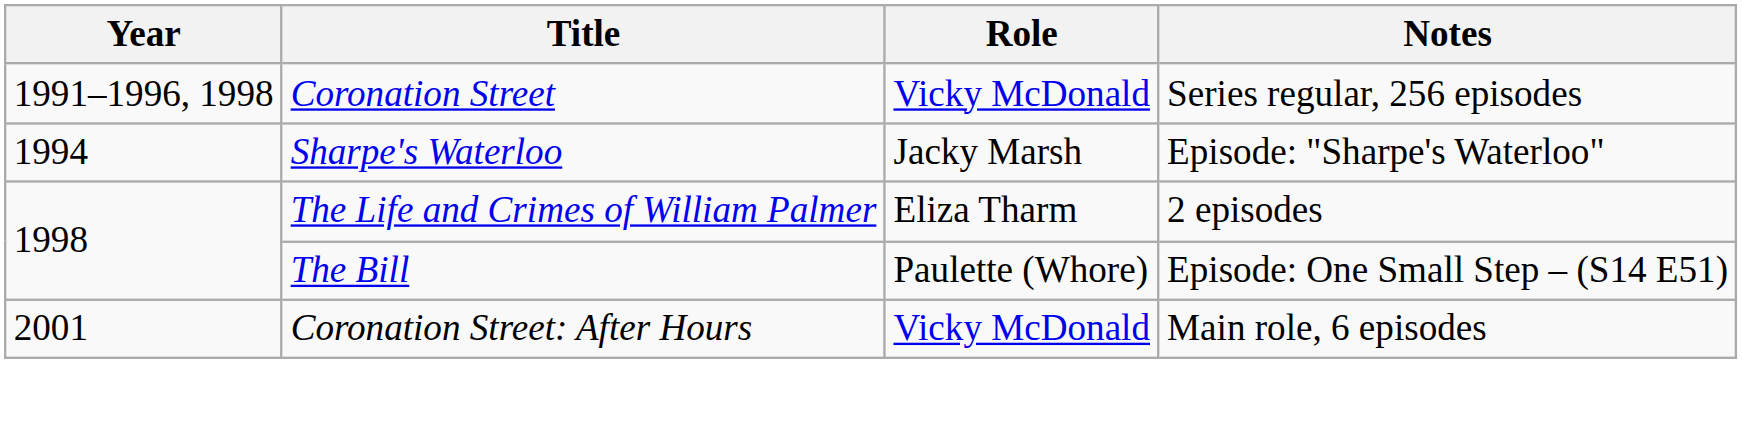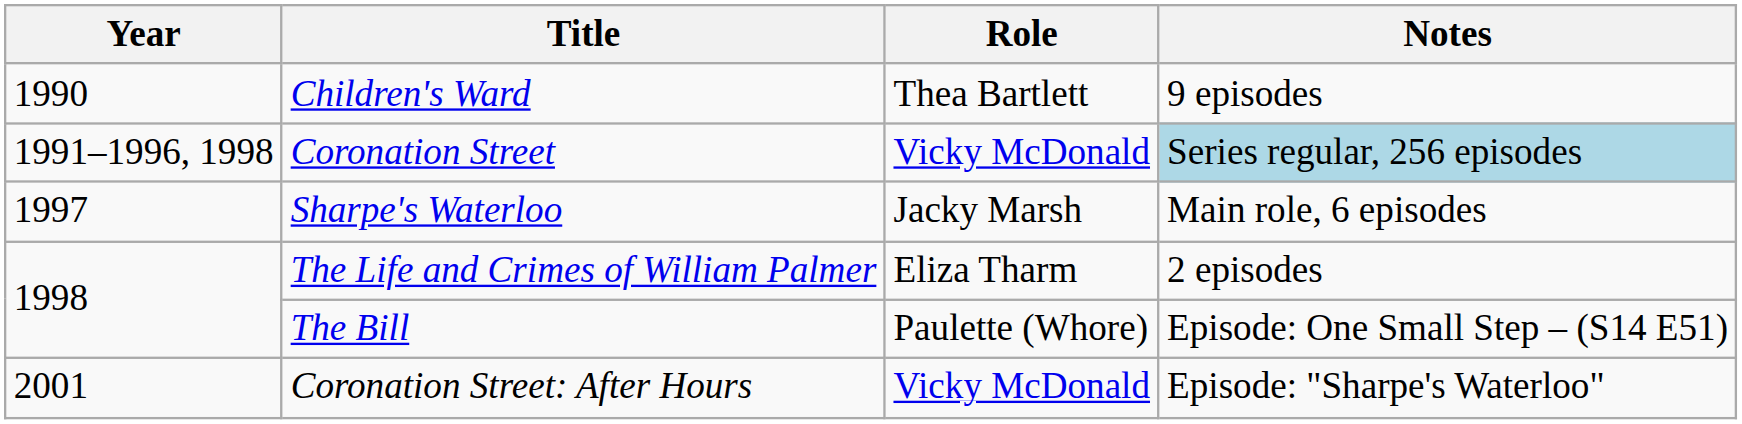+ row: 1990 | Children's Ward | Thea Bartlett | 9 episodes
Coronation Street | Notes: no background -> lightblue background
Sharpe's Waterloo | Year: 1994 -> 1997
Sharpe's Waterloo | Notes: Episode: "Sharpe's Waterloo" -> Main role, 6 episodes
Coronation Street: After Hours | Notes: Main role, 6 episodes -> Episode: "Sharpe's Waterloo"
